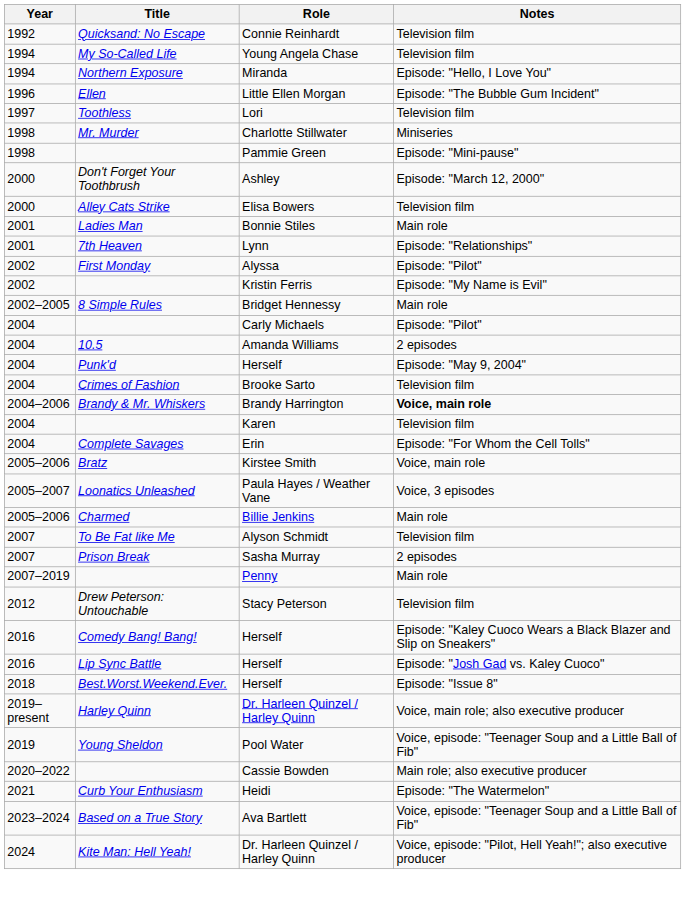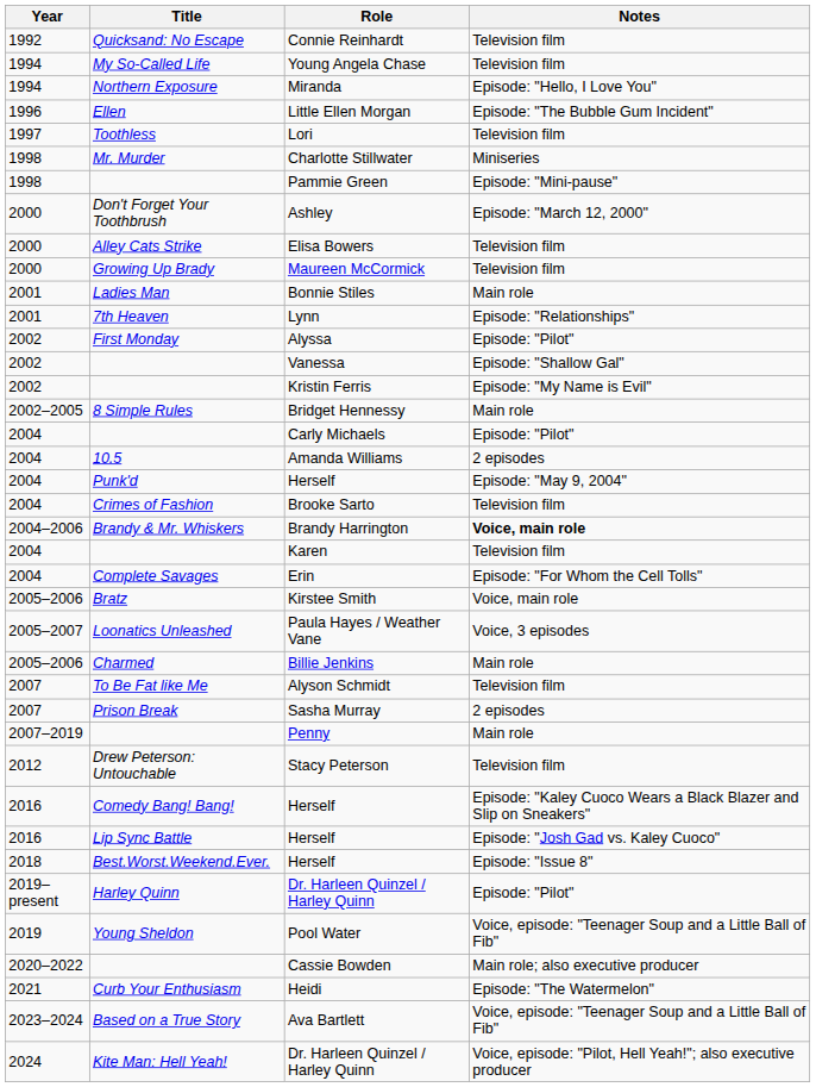+ row: 2000 | Growing Up Brady | Maureen McCormick | Television film
+ row: 2002 | Vanessa | Episode: "Shallow Gal"
Harley Quinn / Dr. Harleen Quinzel / Harley Quinn | Notes: Voice, main role; also executive producer -> Episode: "Pilot"
